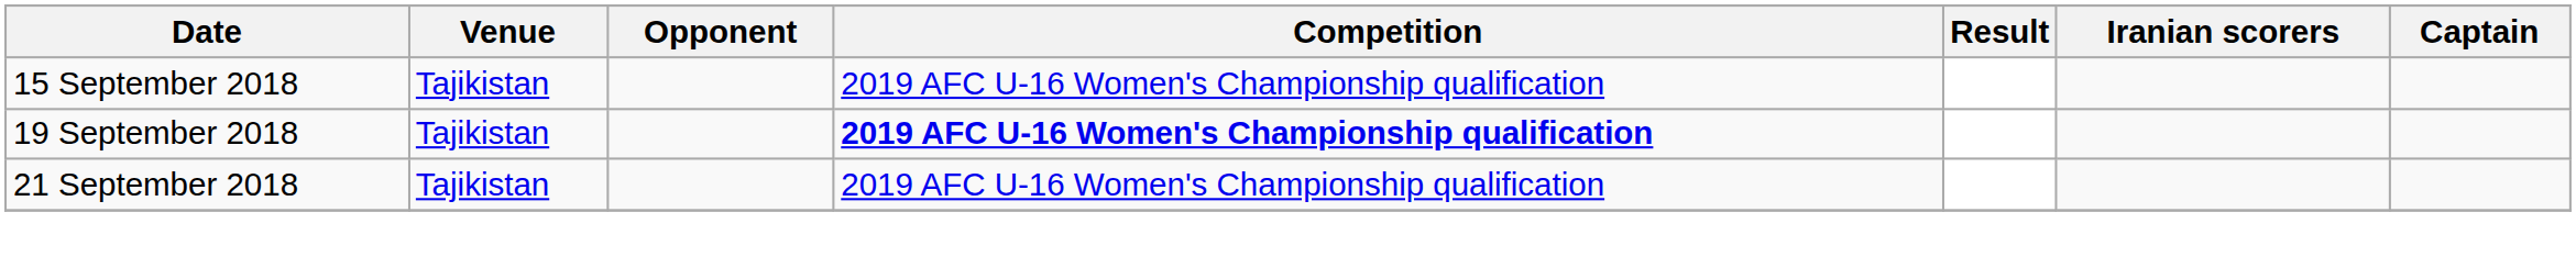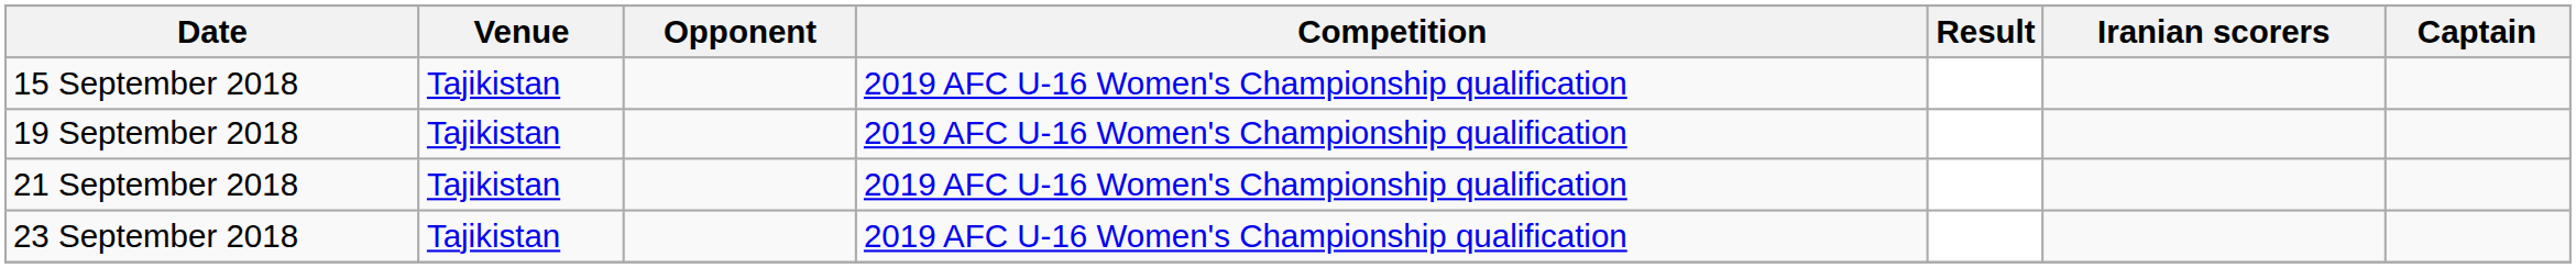19 September 2018 | Competition: bold -> normal
+ row: 23 September 2018 | Tajikistan | 2019 AFC U-16 Women's Championship qualification
